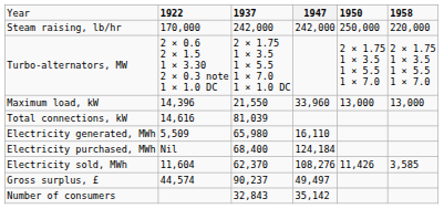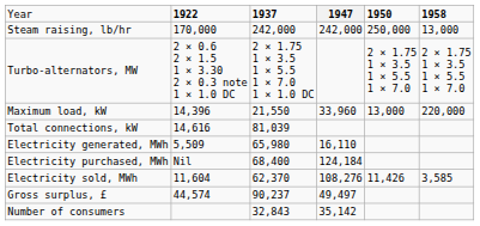Steam raising, lb/hr | column 6: 220,000 -> 13,000
Maximum load, kW | column 6: 13,000 -> 220,000
